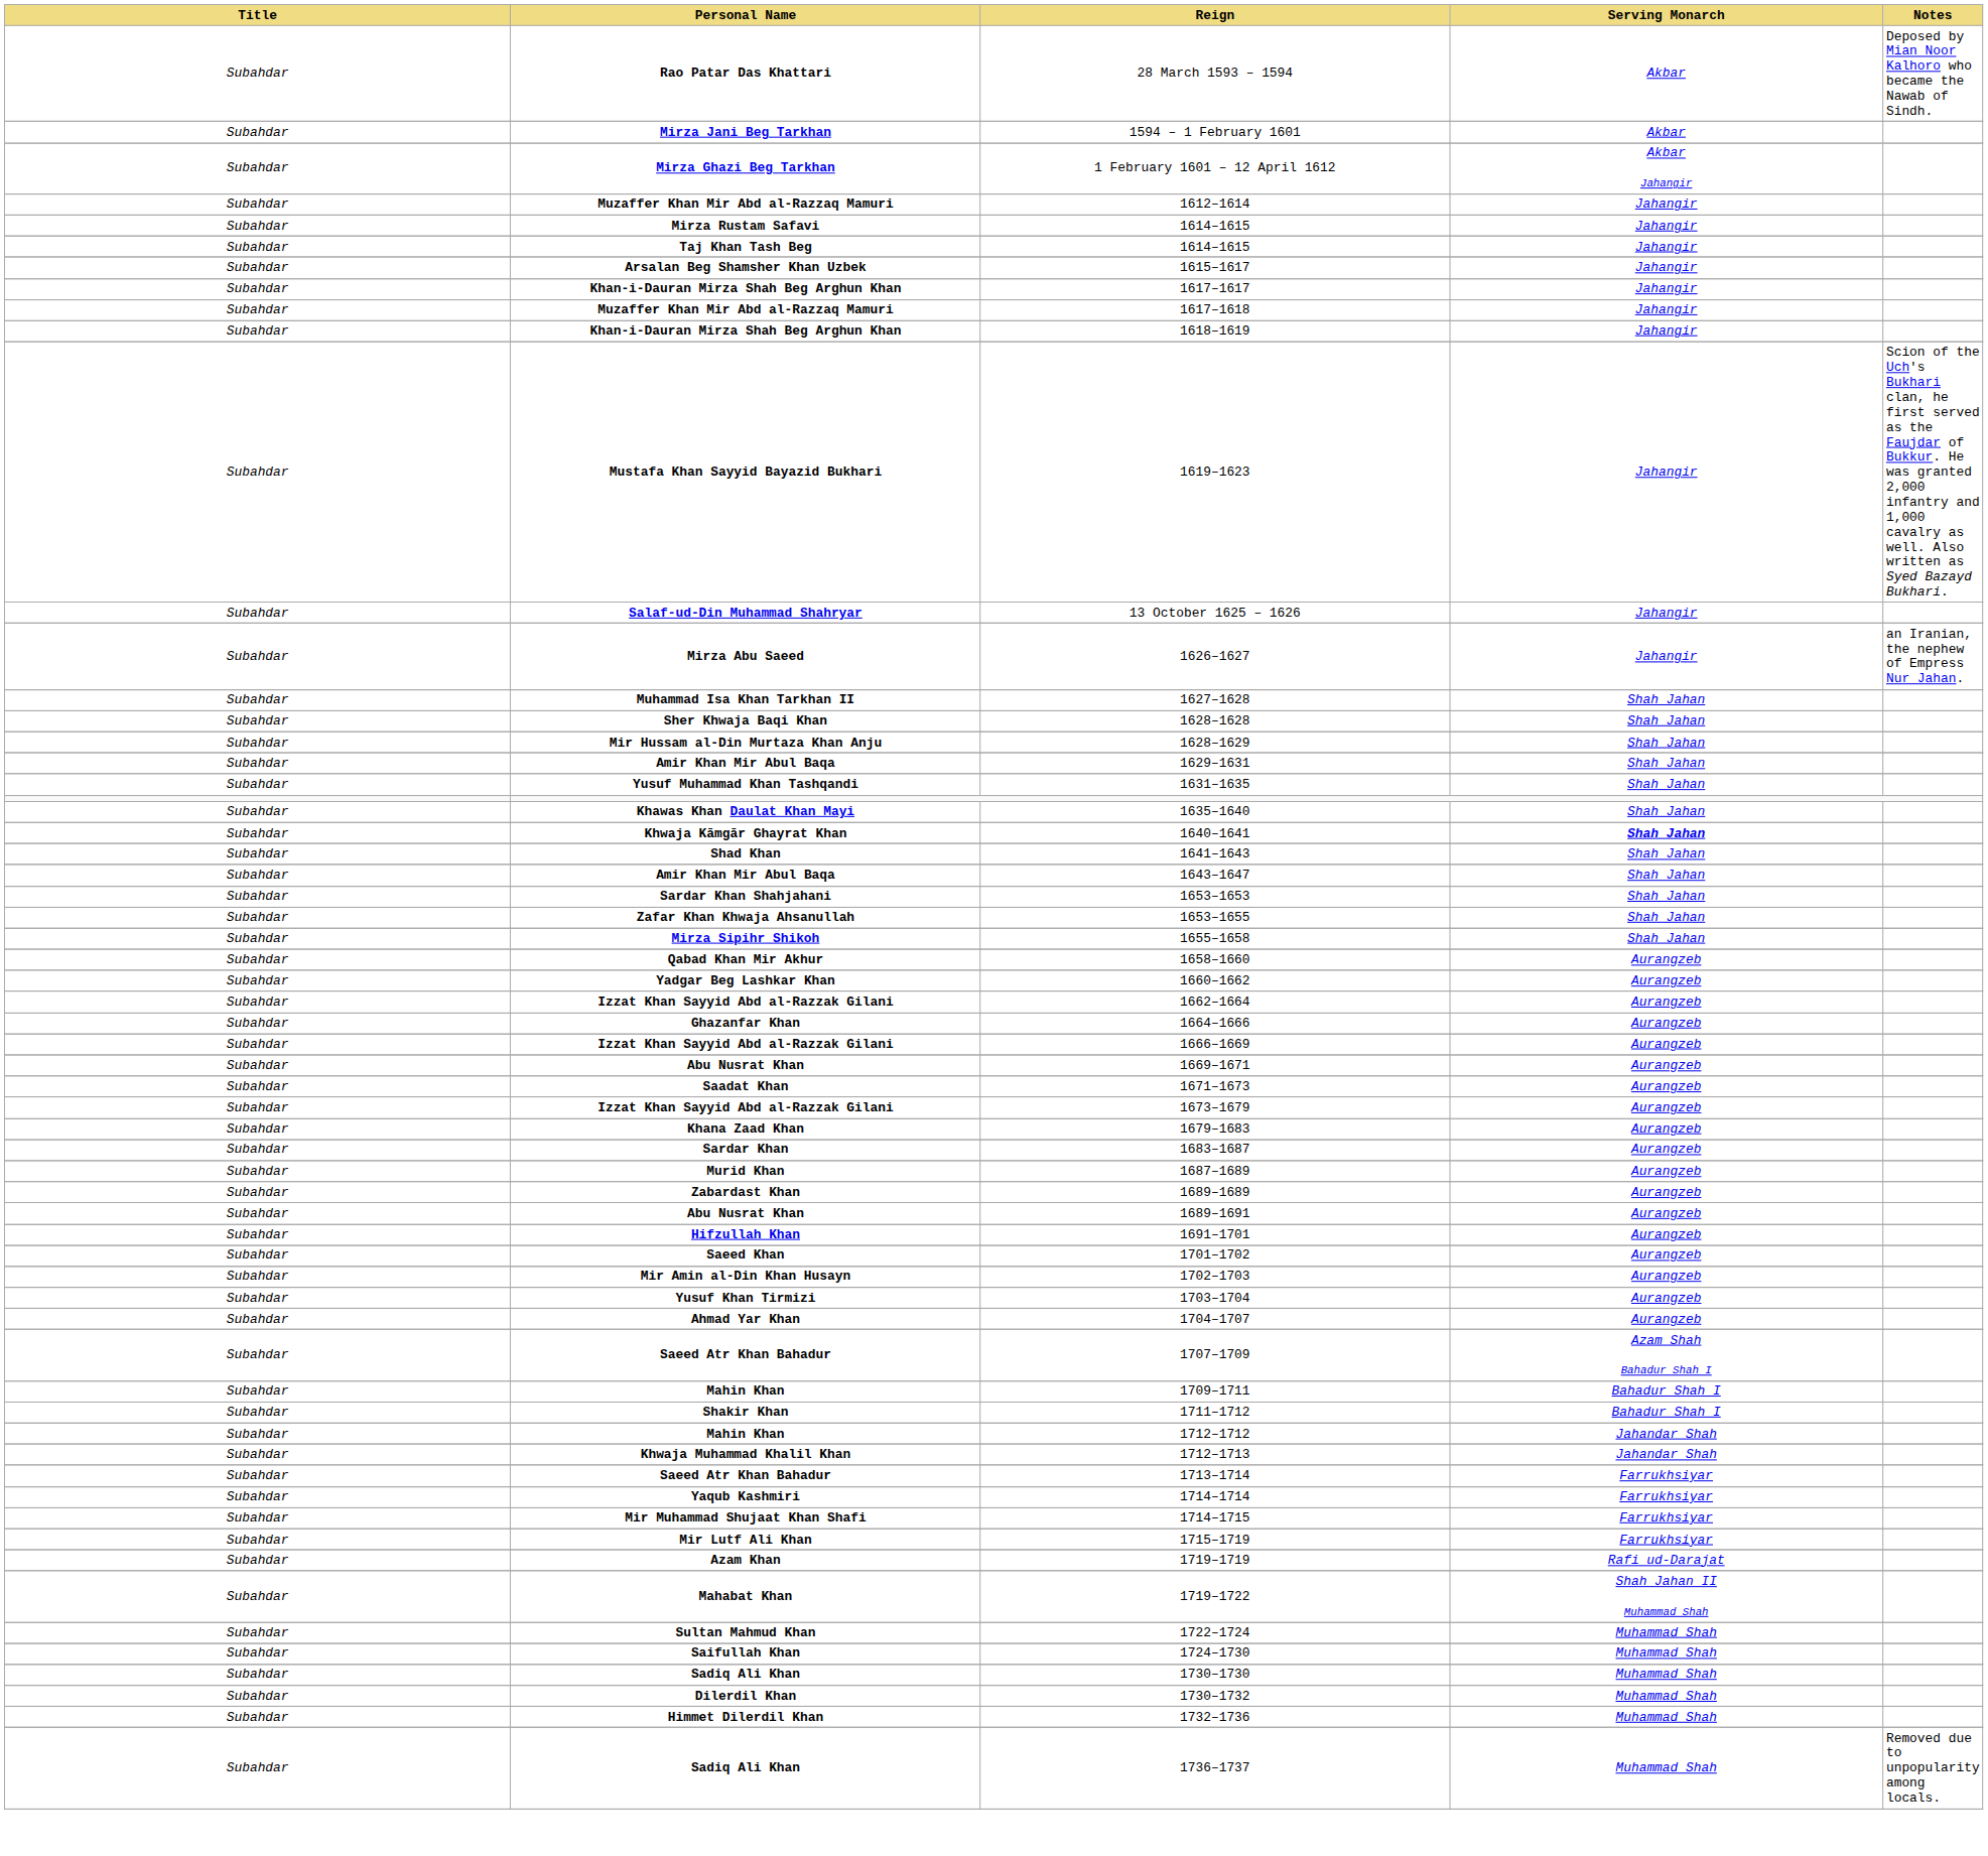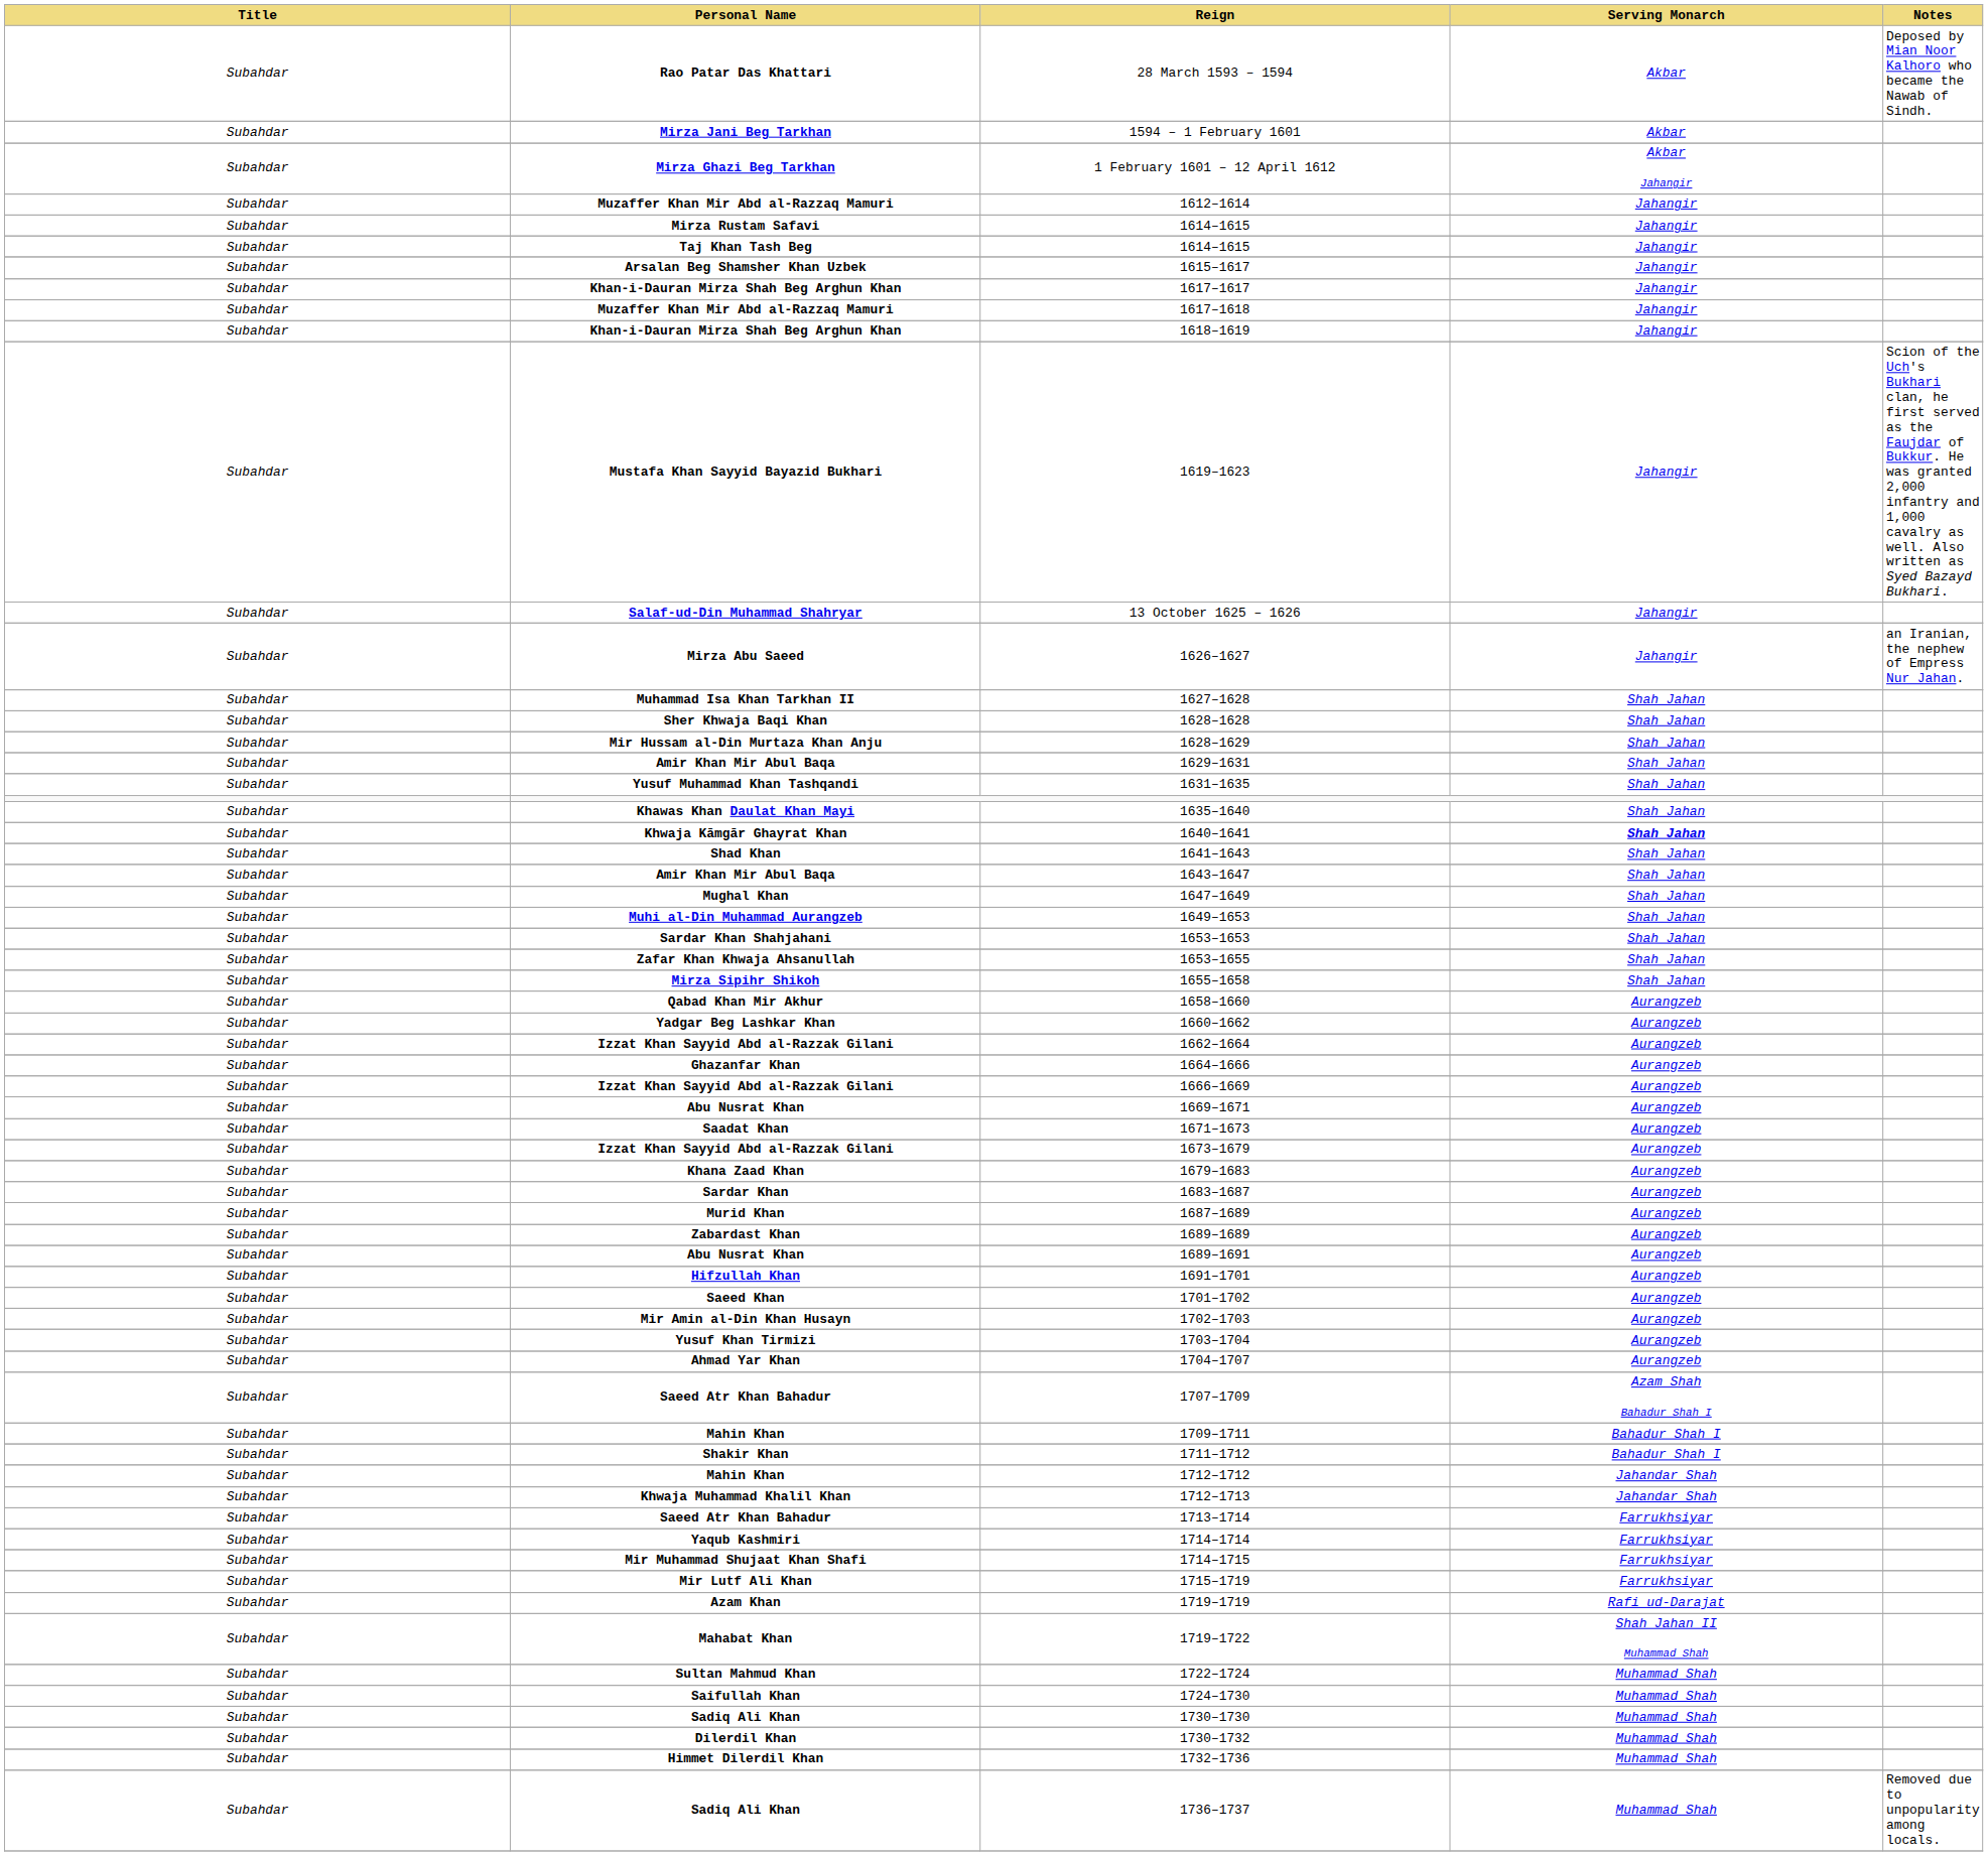+ row: Subahdar | Mughal Khan | 1647–1649 | Shah Jahan
+ row: Subahdar | Muhi al-Din Muhammad Aurangzeb | 1649–1653 | Shah Jahan
